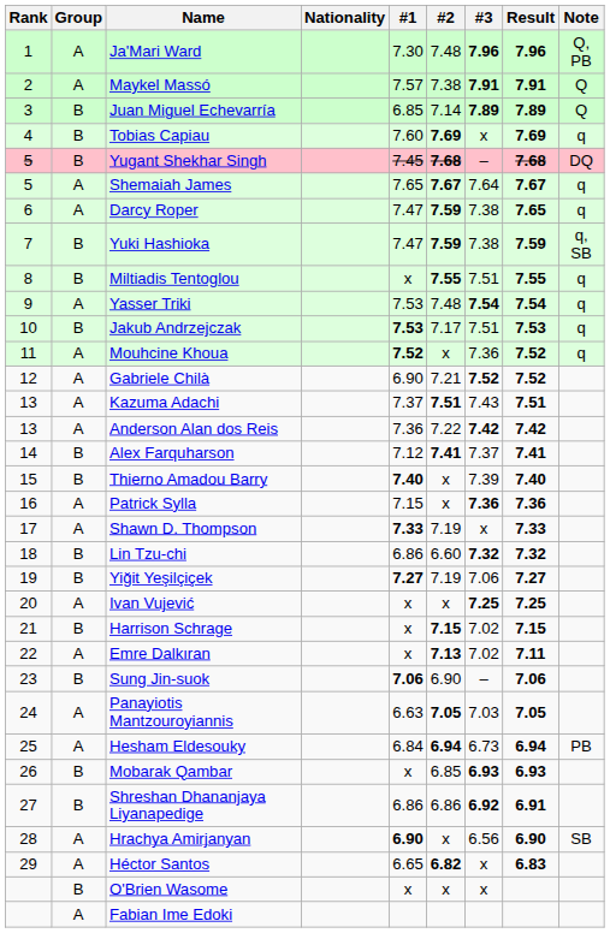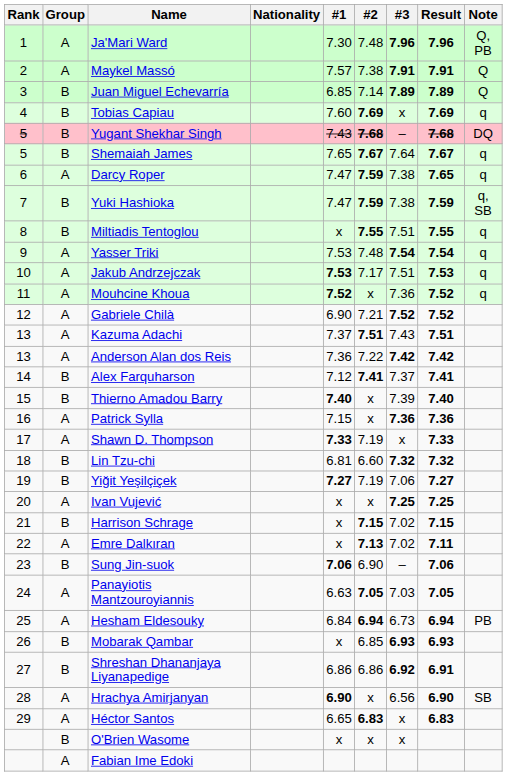Yugant Shekhar Singh | #1: 7.45 -> 7.43
Shemaiah James | Group: A -> B
Jakub Andrzejczak | Group: B -> A
Lin Tzu-chi | #1: 6.86 -> 6.81
Héctor Santos | #2: 6.82 -> 6.83
